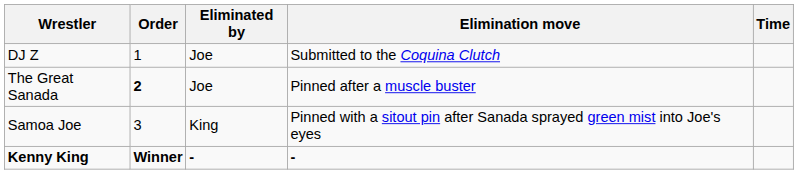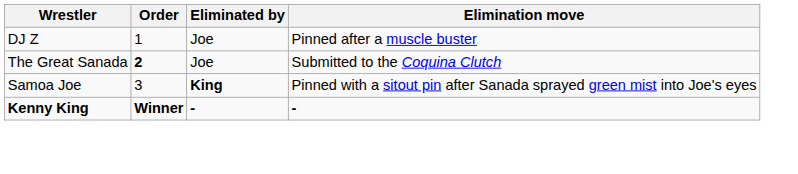- column: Time
DJ Z | Elimination move: Submitted to the Coquina Clutch -> Pinned after a muscle buster
The Great Sanada | Elimination move: Pinned after a muscle buster -> Submitted to the Coquina Clutch
Samoa Joe | Eliminated by: normal -> bold
